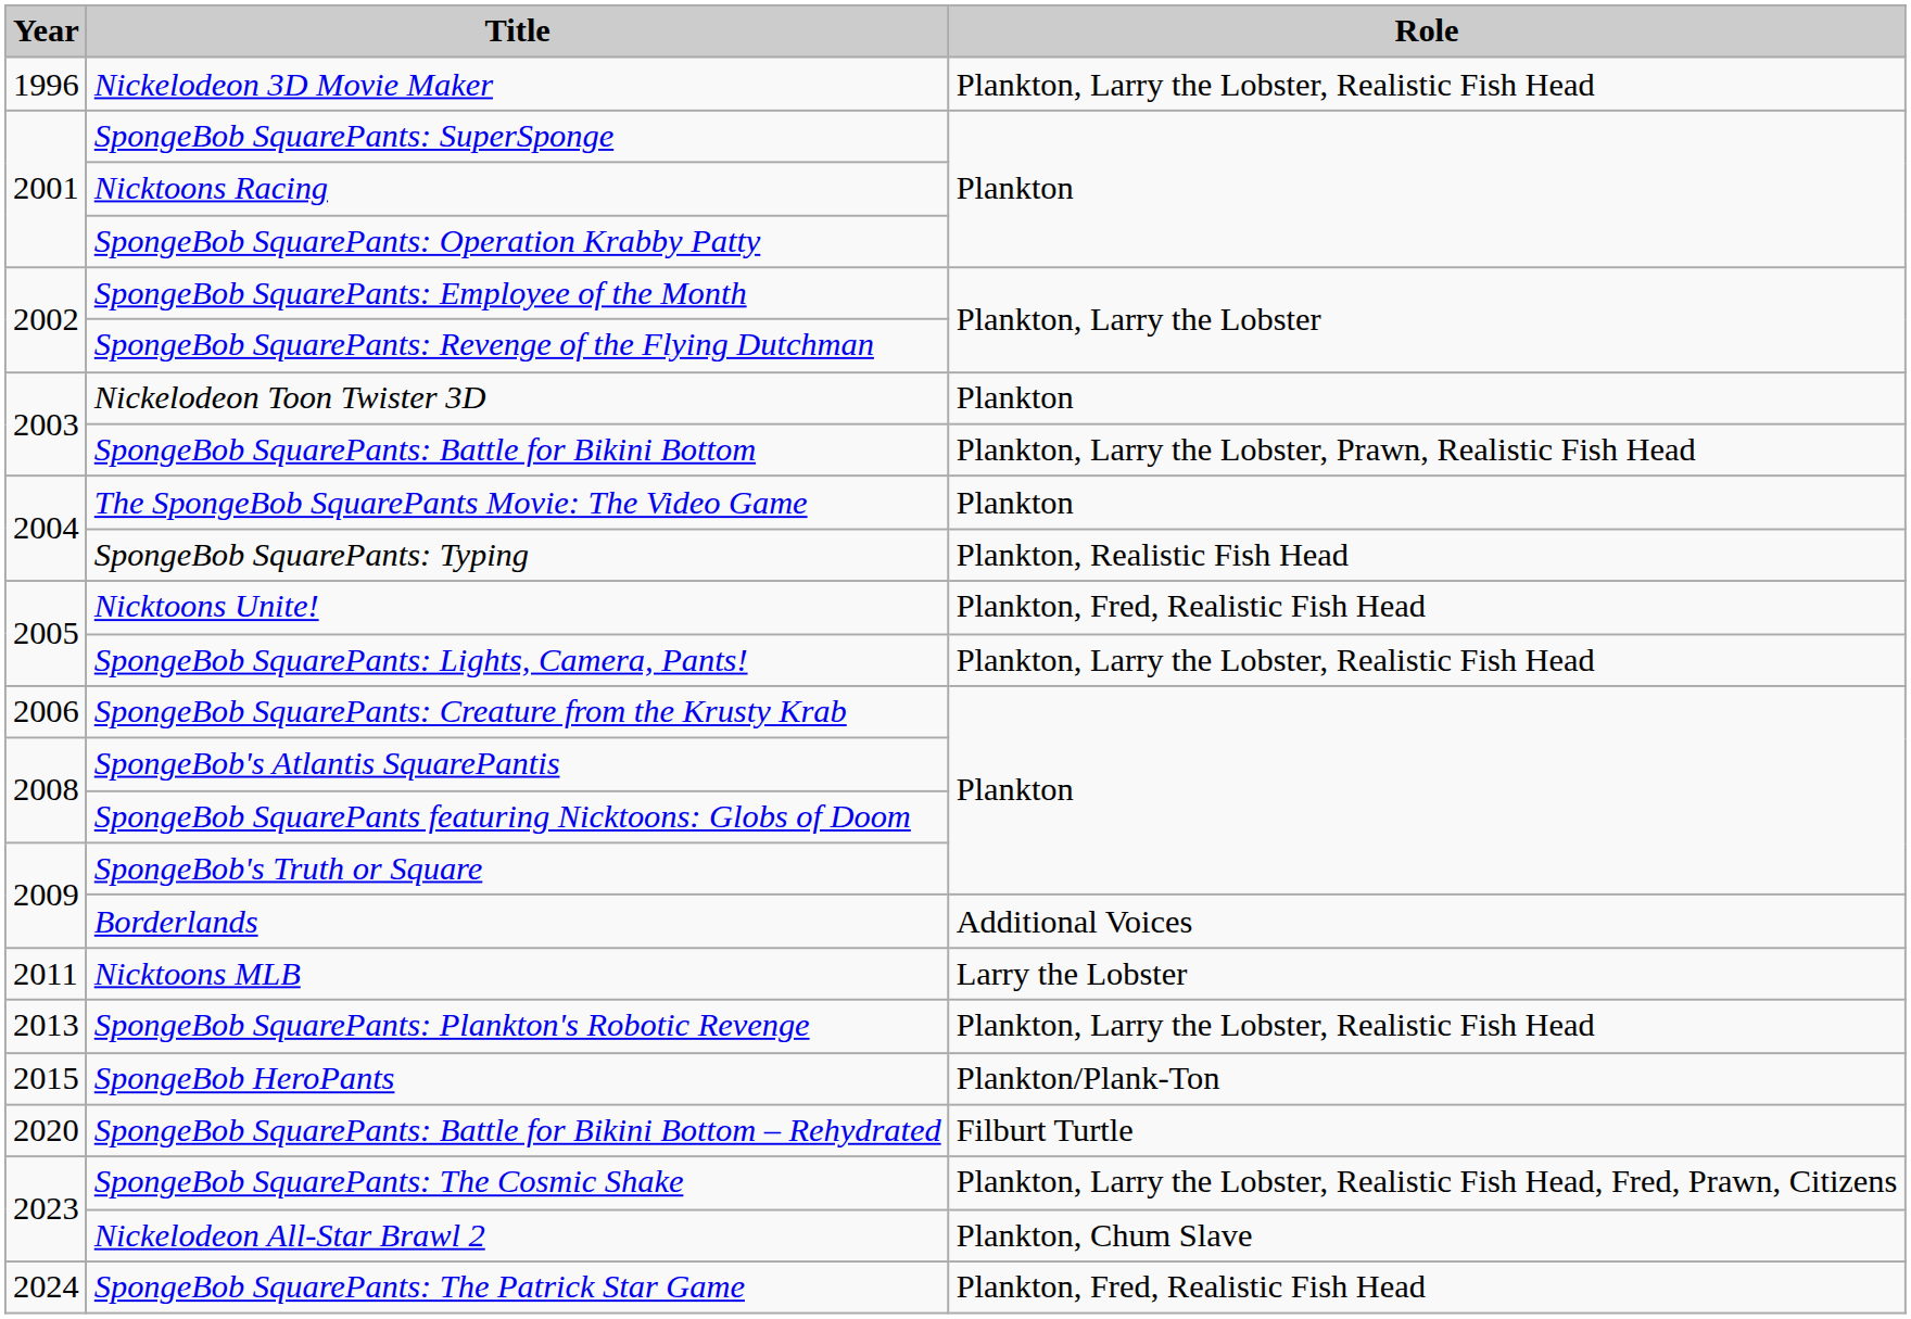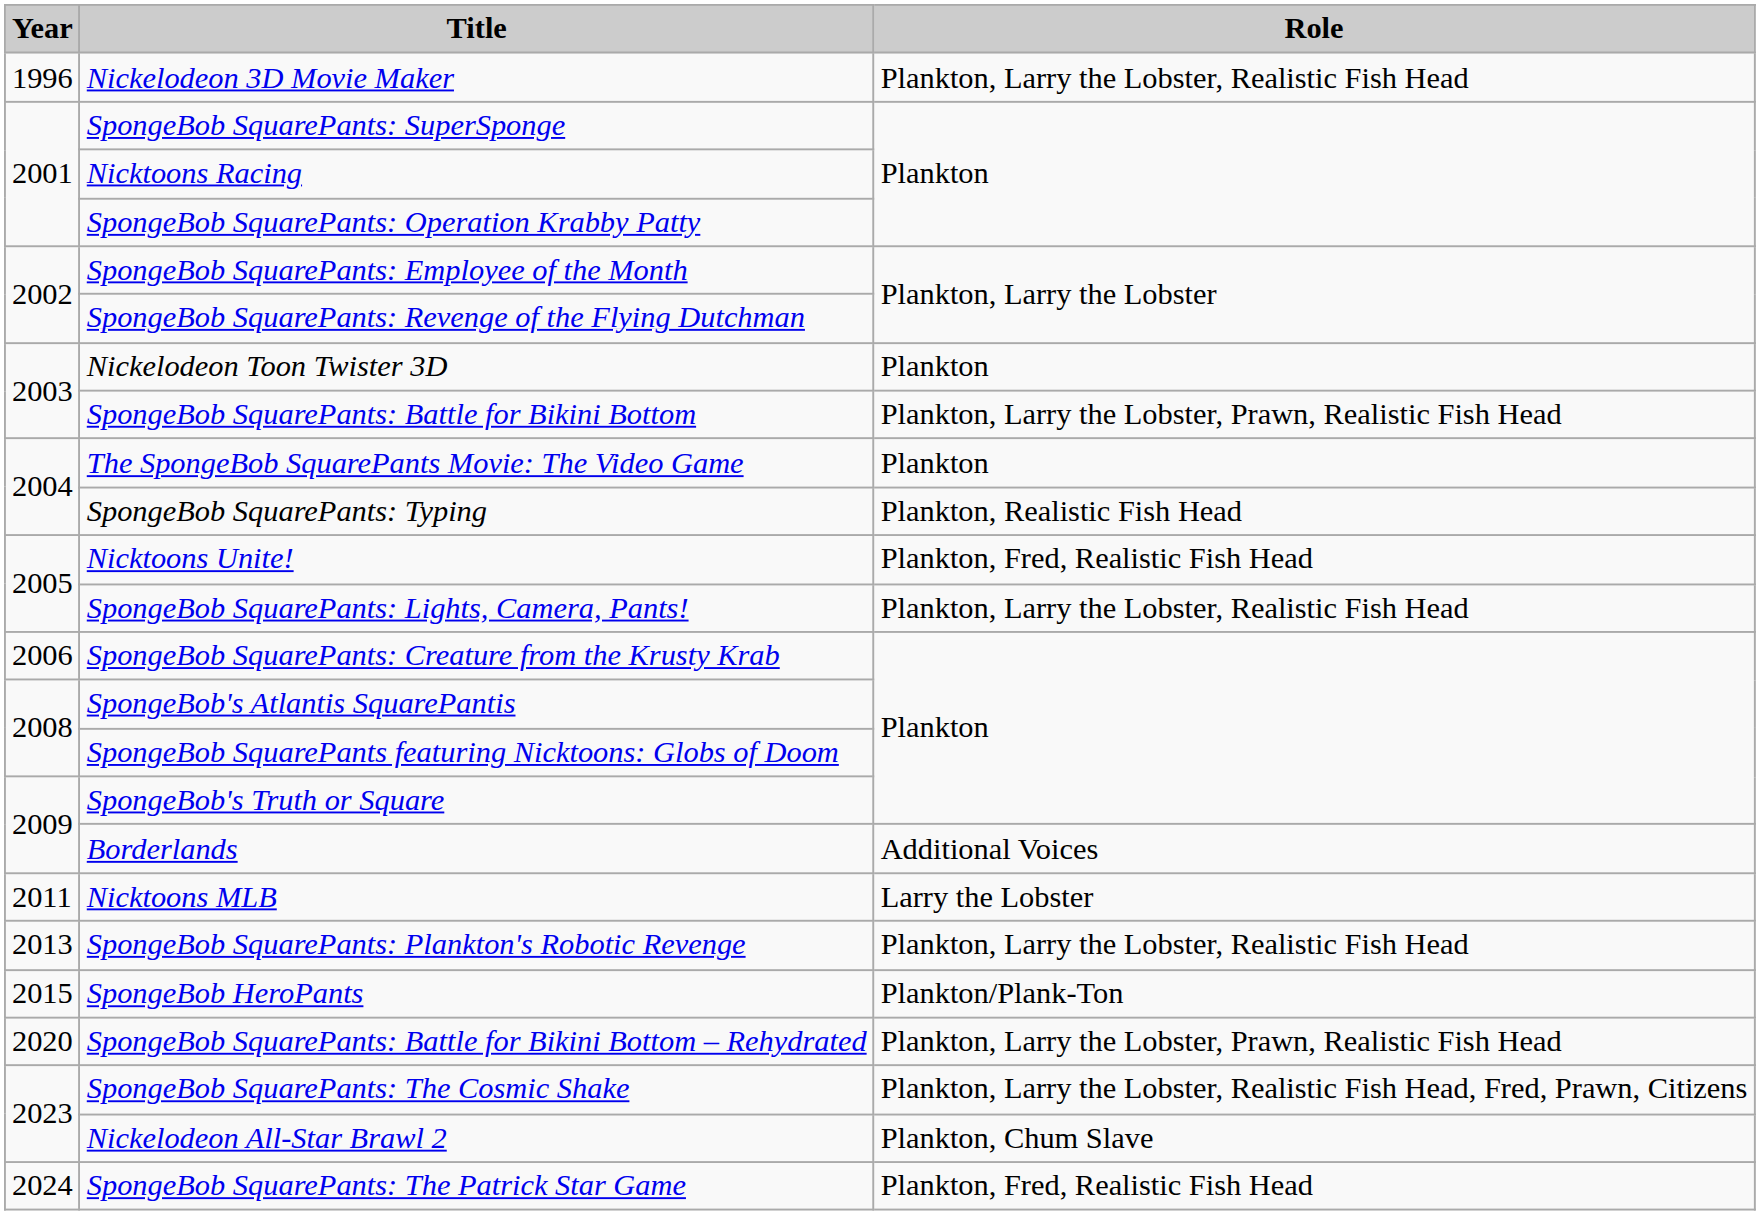SpongeBob SquarePants: Battle for Bikini Bottom – Rehydrated | Role: Filburt Turtle -> Plankton, Larry the Lobster, Prawn, Realistic Fish Head
